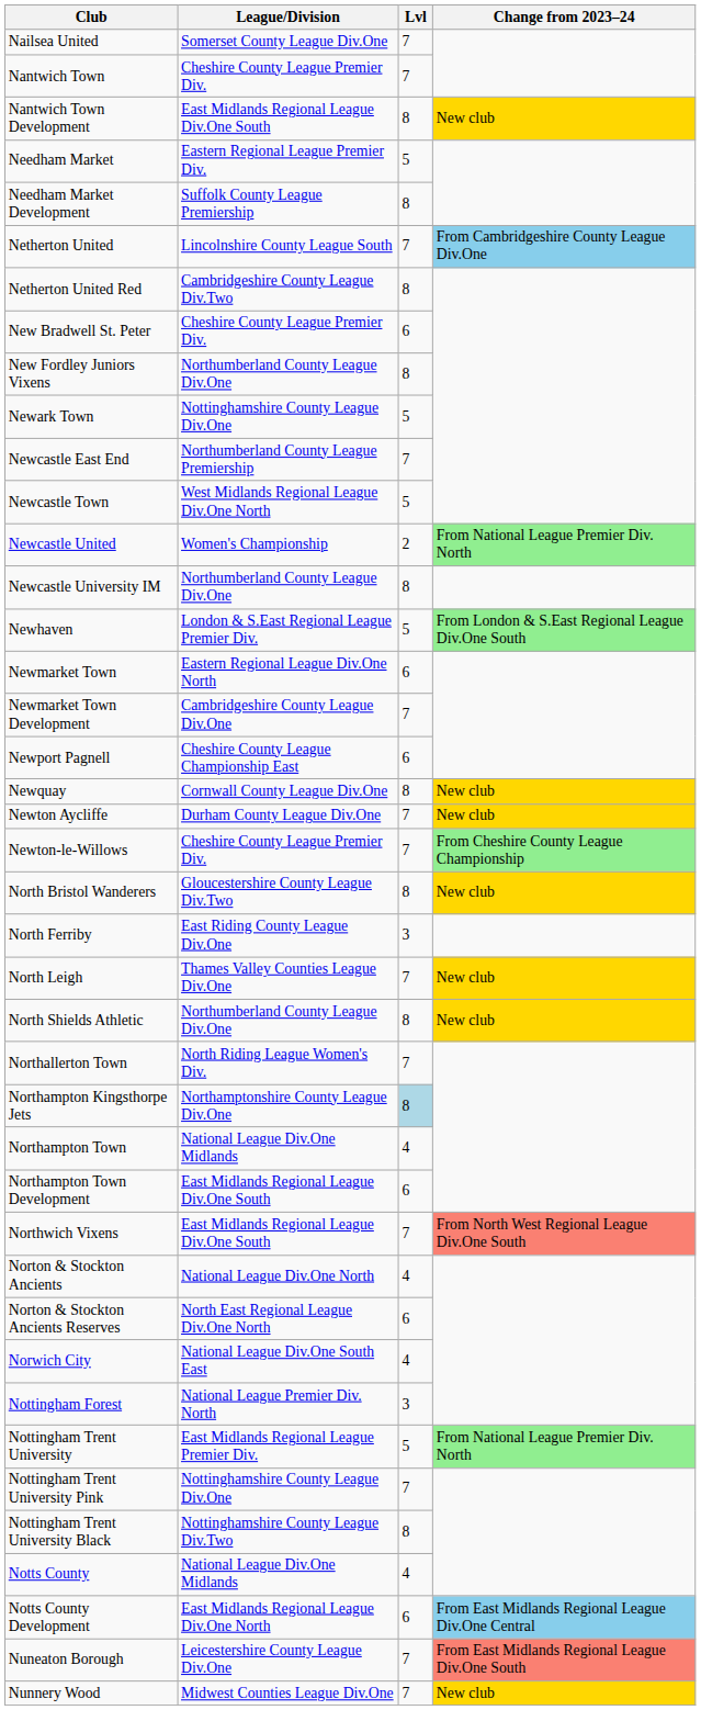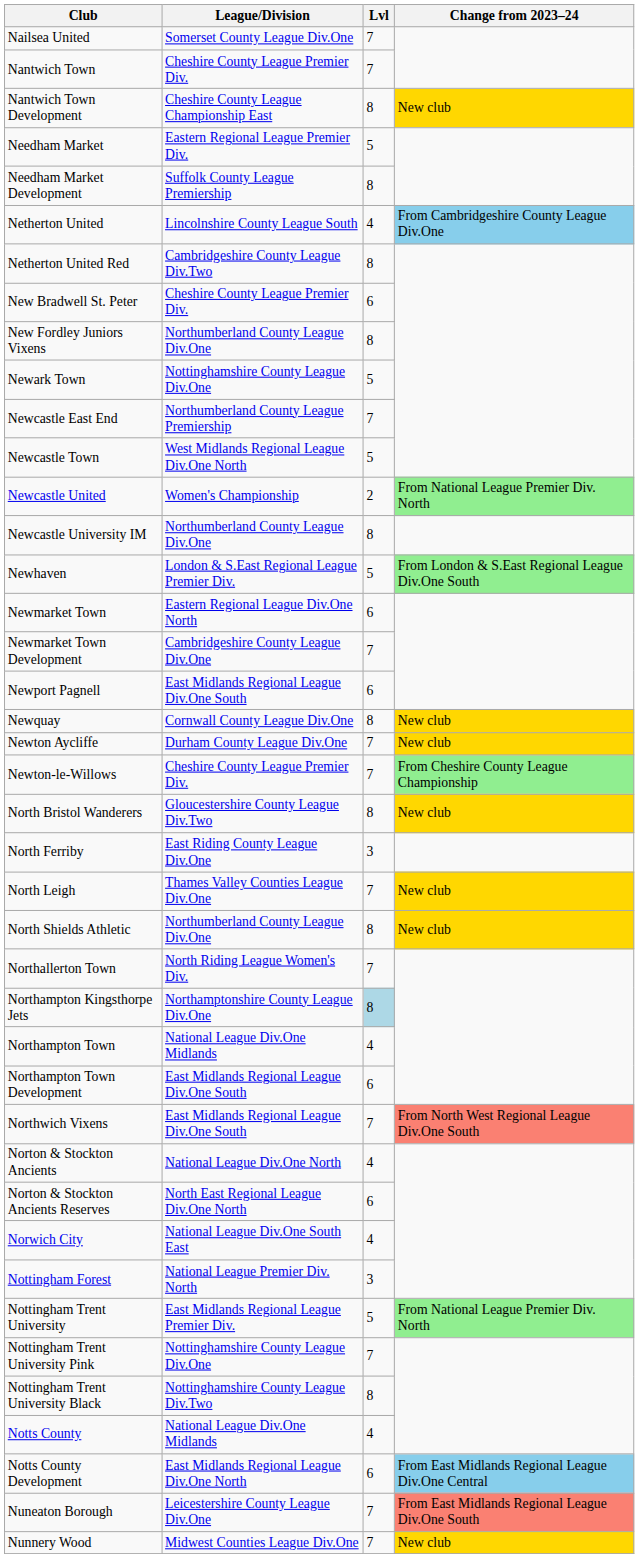Nantwich Town Development | League/Division: East Midlands Regional League Div.One South -> Cheshire County League Championship East
Netherton United | Lvl: 7 -> 4
Newport Pagnell | League/Division: Cheshire County League Championship East -> East Midlands Regional League Div.One South
